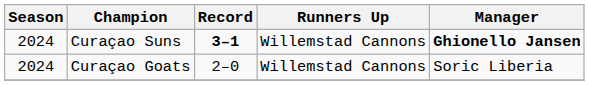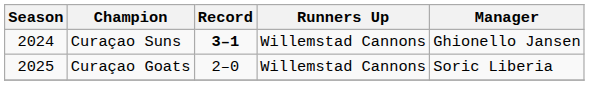Curaçao Suns | Manager: bold -> normal
Curaçao Goats | Season: 2024 -> 2025
